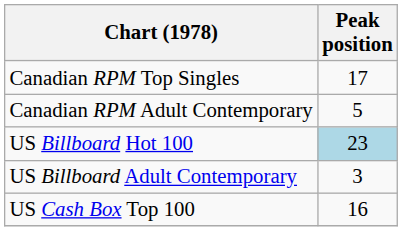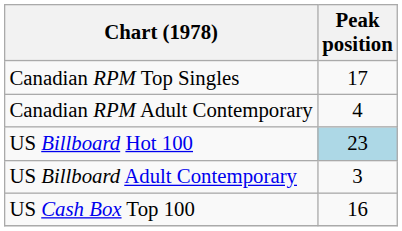Canadian RPM Adult Contemporary | Peak position: 5 -> 4
